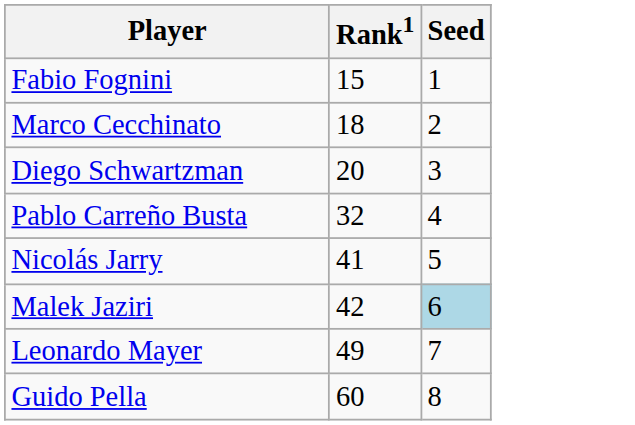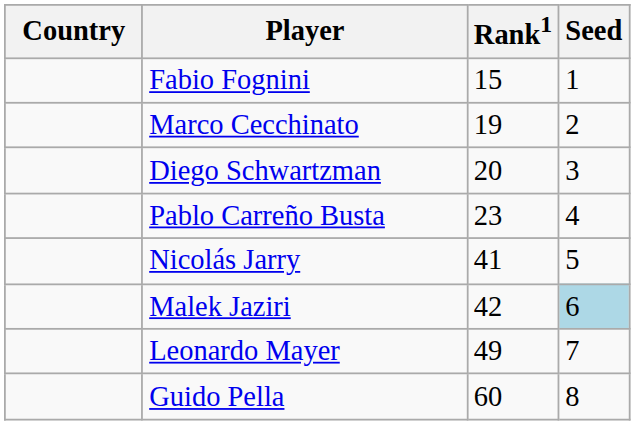+ column: Country
Marco Cecchinato | Rank1: 18 -> 19
Pablo Carreño Busta | Rank1: 32 -> 23
